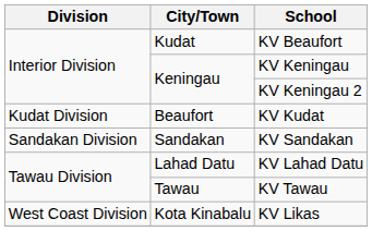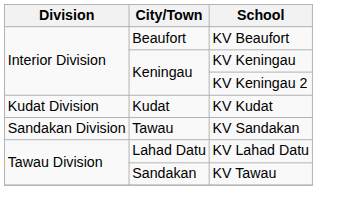KV Beaufort | City/Town: Kudat -> Beaufort
KV Kudat | City/Town: Beaufort -> Kudat
KV Sandakan | City/Town: Sandakan -> Tawau
KV Tawau | City/Town: Tawau -> Sandakan
- row: West Coast Division | Kota Kinabalu | KV Likas
